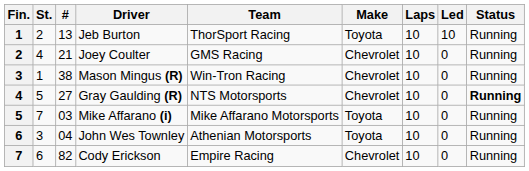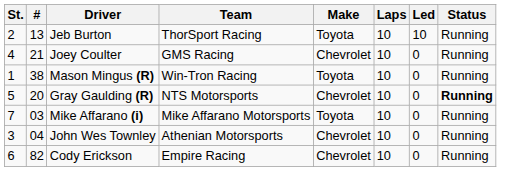- column: Fin. | 1 | 2 | 3 | 4 | 5 | 6 | 7
Mason Mingus (R) | Make: Chevrolet -> Toyota
Gray Gaulding (R) | #: 27 -> 20
John Wes Townley | Make: Toyota -> Chevrolet
